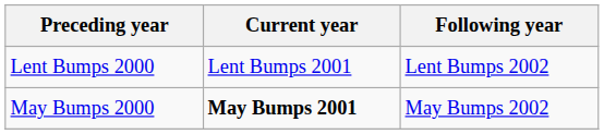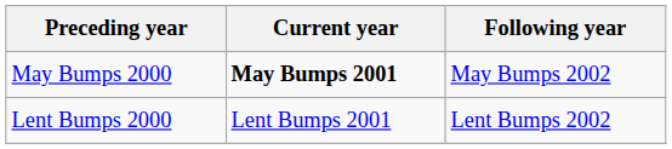rows swapped: May Bumps 2000 <-> Lent Bumps 2000
